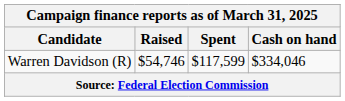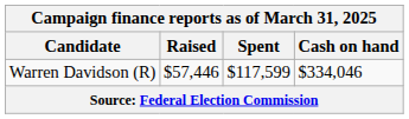Warren Davidson (R) | Raised: $54,746 -> $57,446
